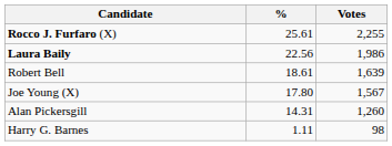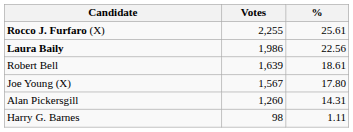columns swapped: Votes <-> %
